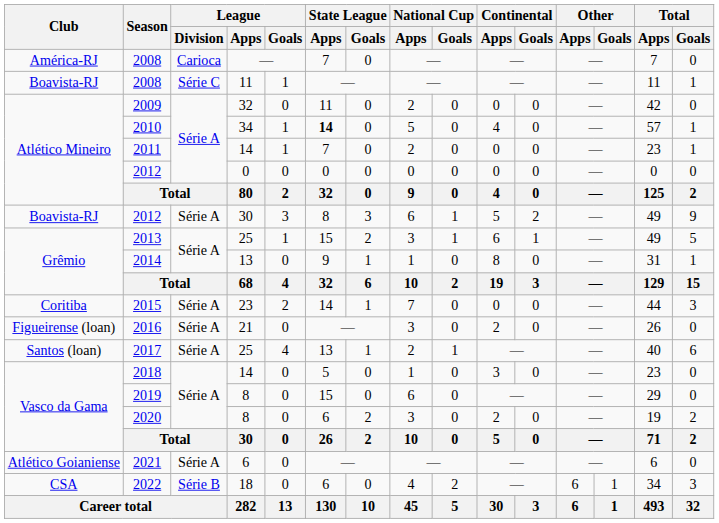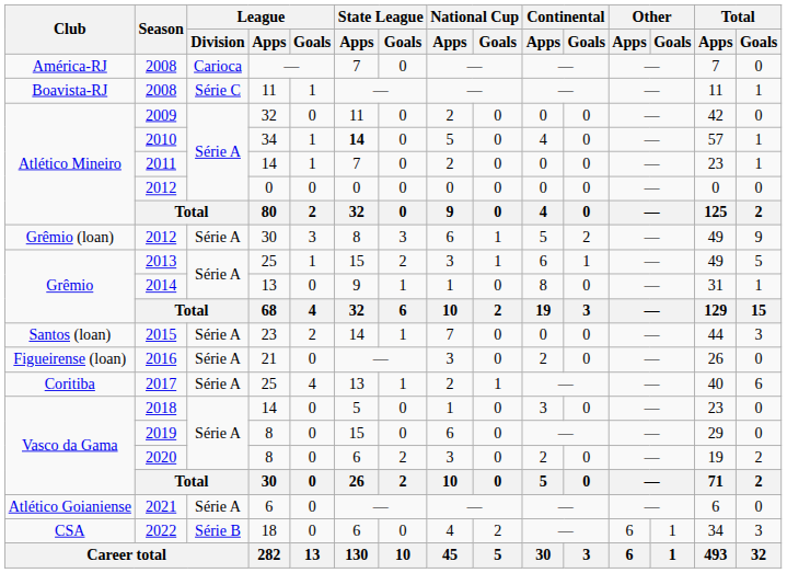2012 / 30 | Club: Boavista-RJ -> Grêmio (loan)
2015 | Club: Coritiba -> Santos (loan)
2017 | Club: Santos (loan) -> Coritiba
